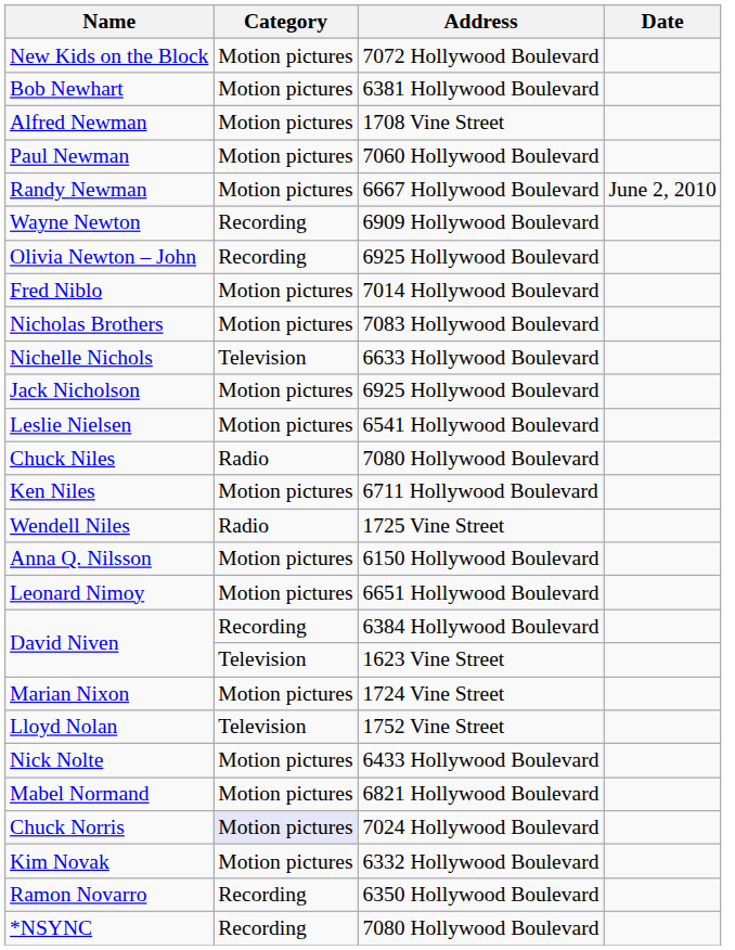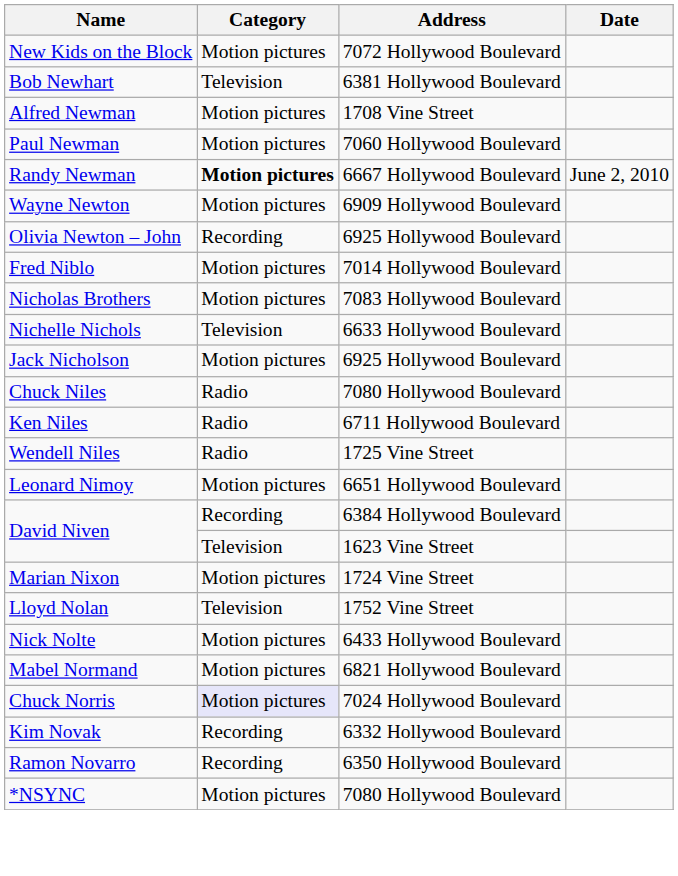Bob Newhart | Category: Motion pictures -> Television
Randy Newman | Category: normal -> bold
Wayne Newton | Category: Recording -> Motion pictures
- row: Leslie Nielsen | Motion pictures | 6541 Hollywood Boulevard
Ken Niles | Category: Motion pictures -> Radio
- row: Anna Q. Nilsson | Motion pictures | 6150 Hollywood Boulevard
Kim Novak | Category: Motion pictures -> Recording
*NSYNC | Category: Recording -> Motion pictures
